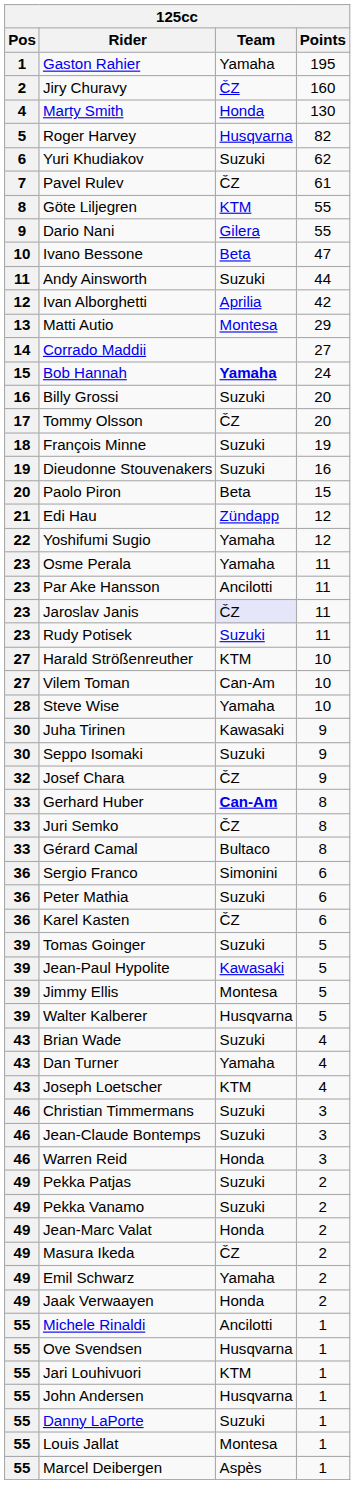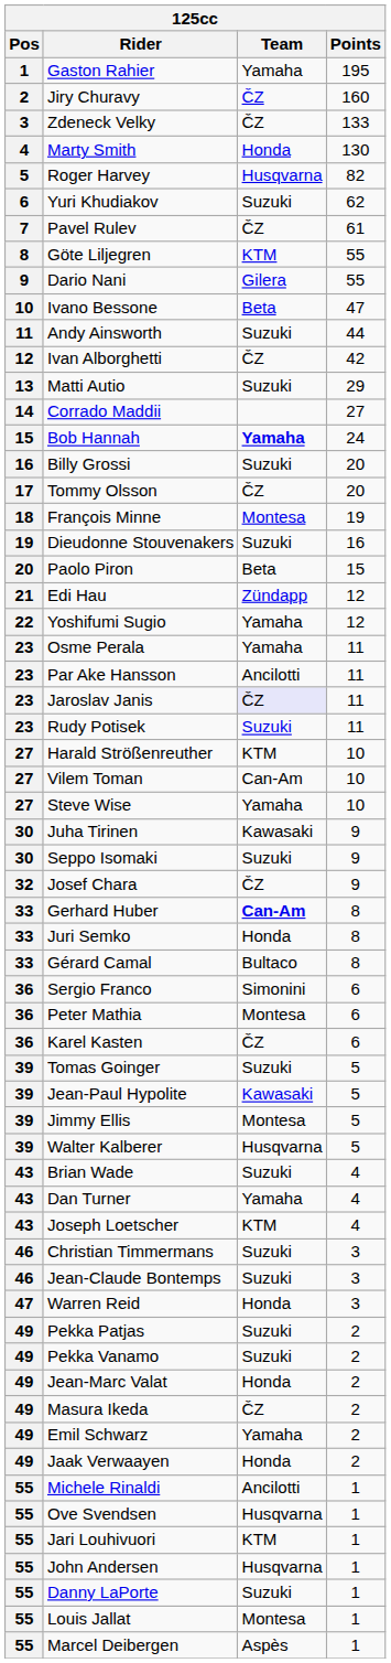+ row: 3 | Zdeneck Velky | ČZ | 133
Ivan Alborghetti | Team: Aprilia -> ČZ
Matti Autio | Team: Montesa -> Suzuki
François Minne | Team: Suzuki -> Montesa
Steve Wise | Pos: 28 -> 27
Juri Semko | Team: ČZ -> Honda
Peter Mathia | Team: Suzuki -> Montesa
Warren Reid | Pos: 46 -> 47
